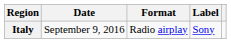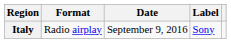columns swapped: Date <-> Format
